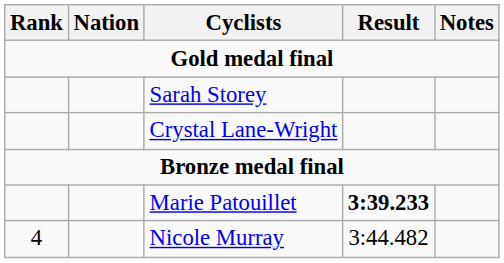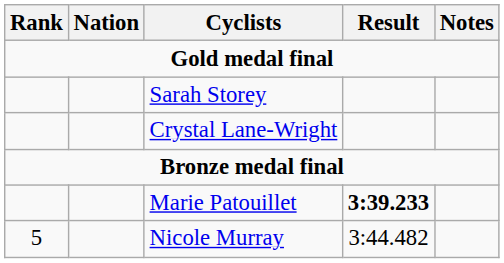Nicole Murray | Rank: 4 -> 5
